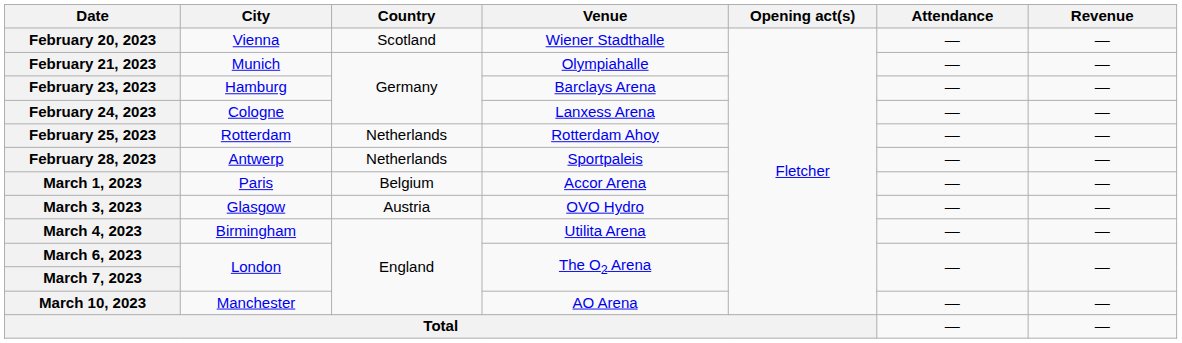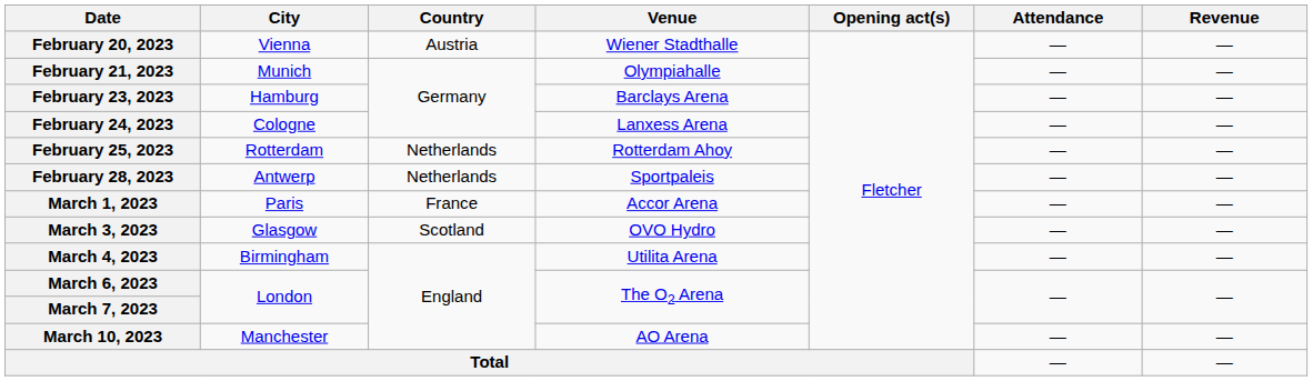February 20, 2023 | Country: Scotland -> Austria
March 1, 2023 | Country: Belgium -> France
March 3, 2023 | Country: Austria -> Scotland
